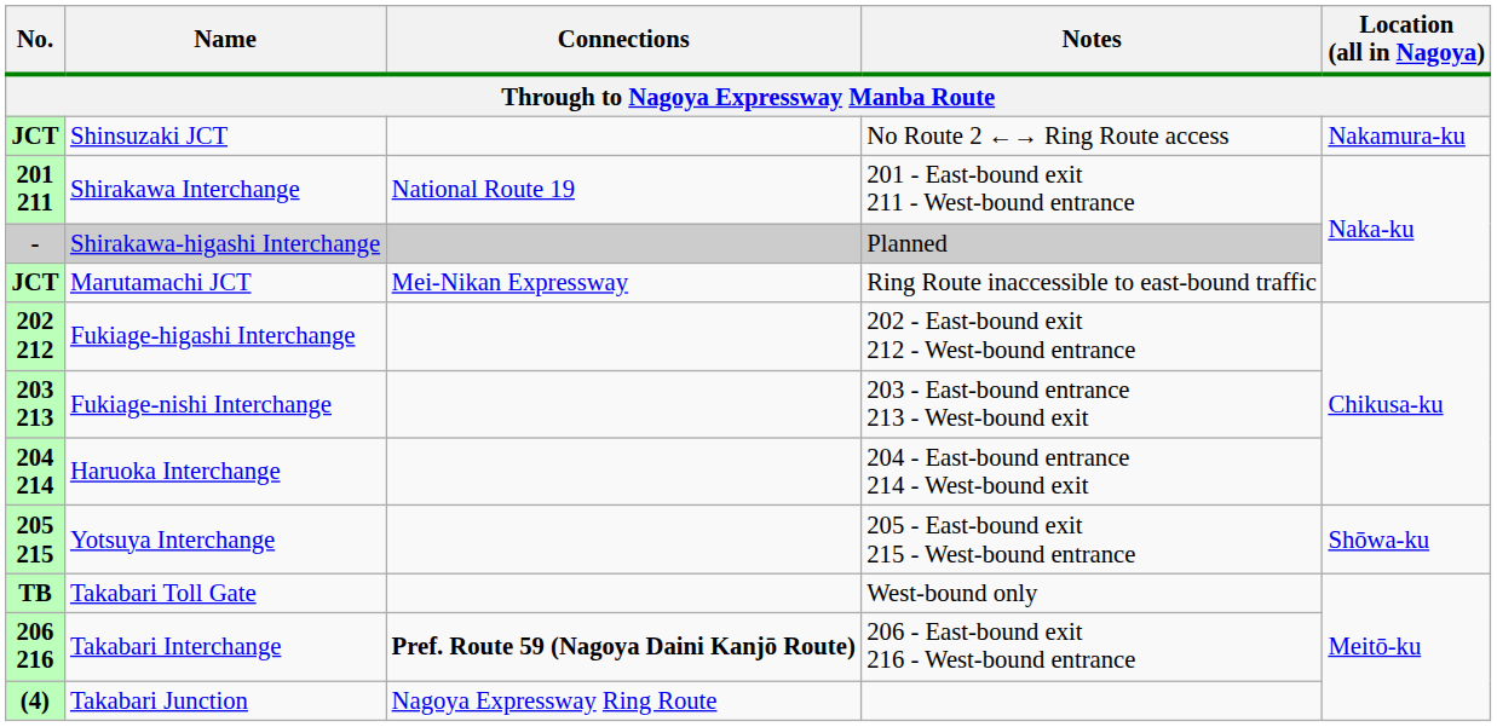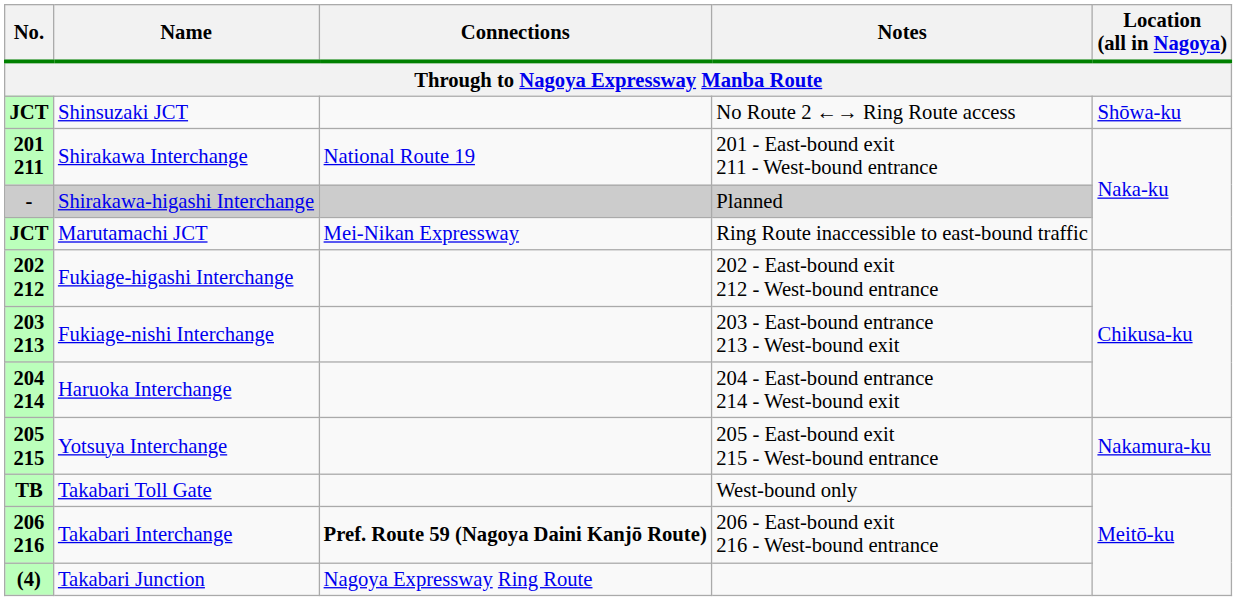JCT / Shinsuzaki JCT | Location (all in Nagoya): Nakamura-ku -> Shōwa-ku
205 215 | Location (all in Nagoya): Shōwa-ku -> Nakamura-ku
